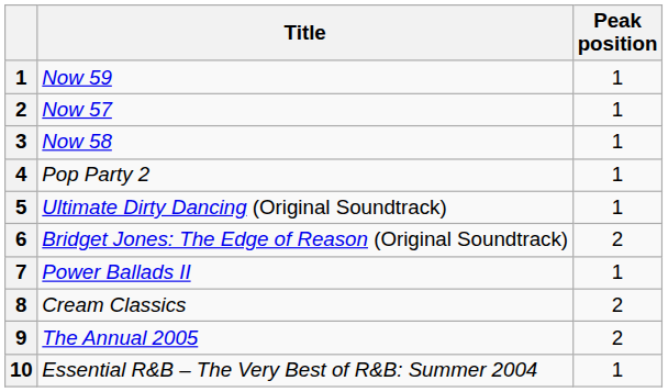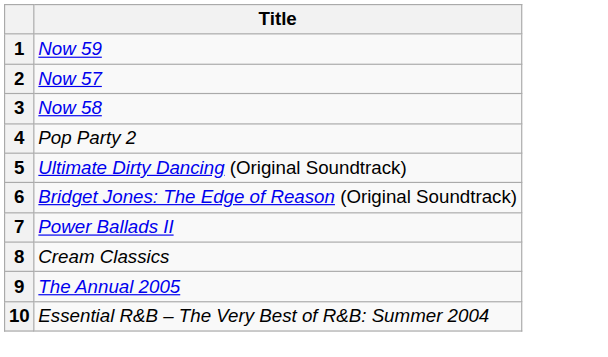- column: Peak position | 1 | 1 | 1 | 1 | 1 | 2 | 1 | 2 | 2 | 1
